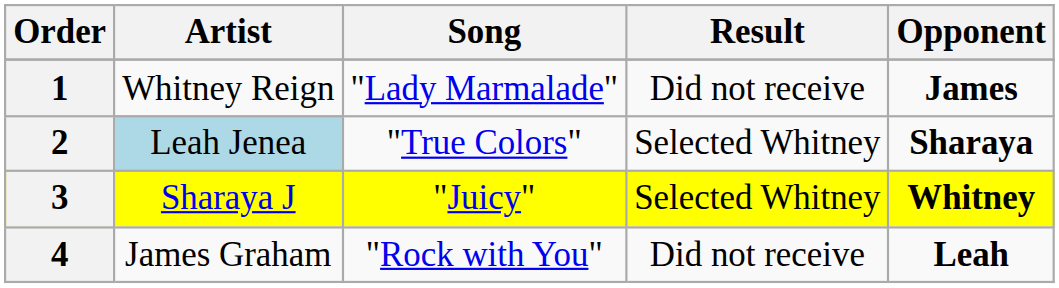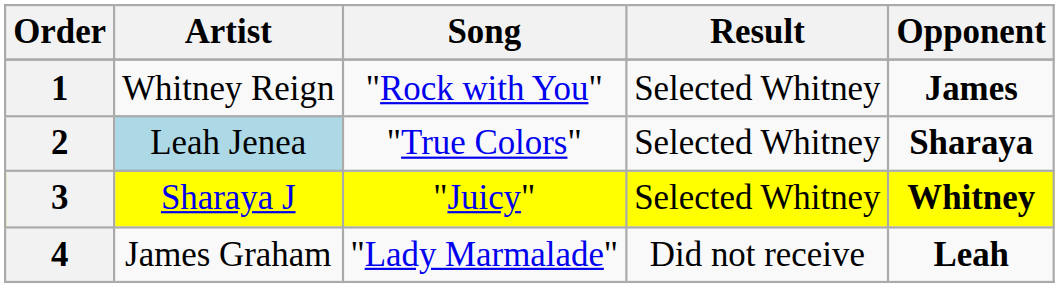1 | Song: "Lady Marmalade" -> "Rock with You"
1 | Result: Did not receive -> Selected Whitney
4 | Song: "Rock with You" -> "Lady Marmalade"
